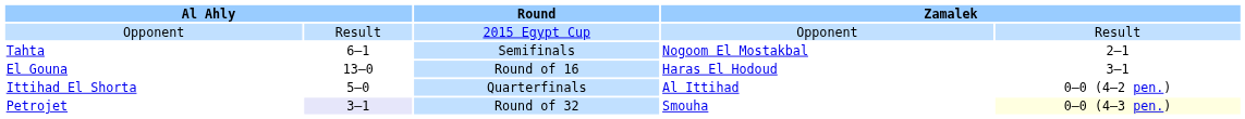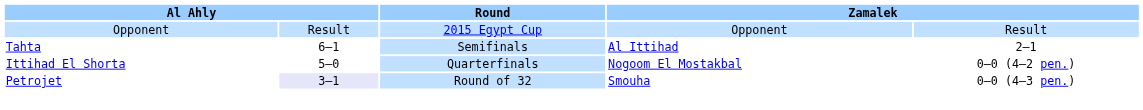Tahta | column 4: Nogoom El Mostakbal -> Al Ittihad
- row: El Gouna | 13–0 | Round of 16 | Haras El Hodoud | 3–1
Ittihad El Shorta | column 4: Al Ittihad -> Nogoom El Mostakbal
Petrojet | column 5: lightyellow background -> no background
